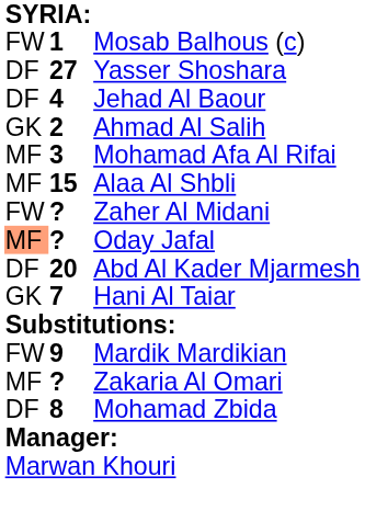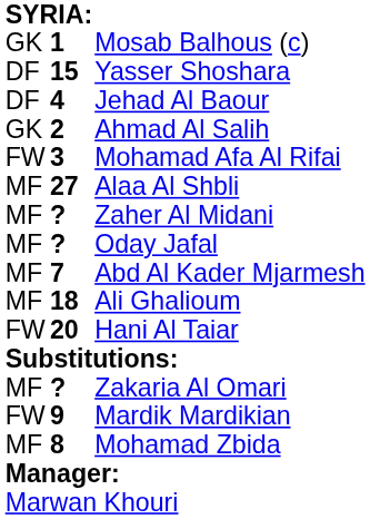Mosab Balhous (c) | column 1: FW -> GK
Yasser Shoshara | column 2: 27 -> 15
Mohamad Afa Al Rifai | column 1: MF -> FW
Alaa Al Shbli | column 2: 15 -> 27
Zaher Al Midani | column 1: FW -> MF
Oday Jafal | column 1: lightsalmon background -> no background
Abd Al Kader Mjarmesh | column 1: DF -> MF
Abd Al Kader Mjarmesh | column 2: 20 -> 7
+ row: MF | 18 | Ali Ghalioum
Hani Al Taiar | column 1: GK -> FW
Hani Al Taiar | column 2: 7 -> 20
rows swapped: Mardik Mardikian <-> Zakaria Al Omari
Mohamad Zbida | column 1: DF -> MF
